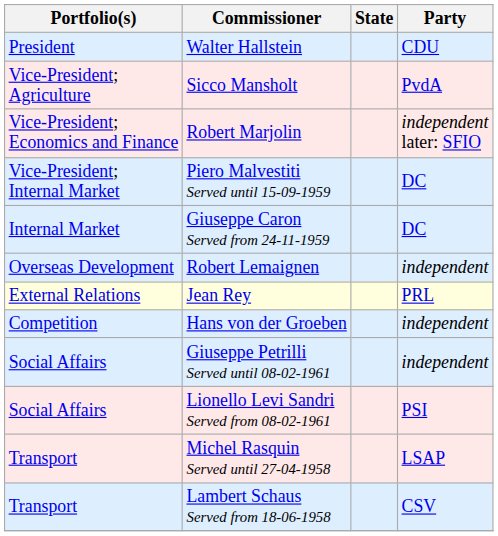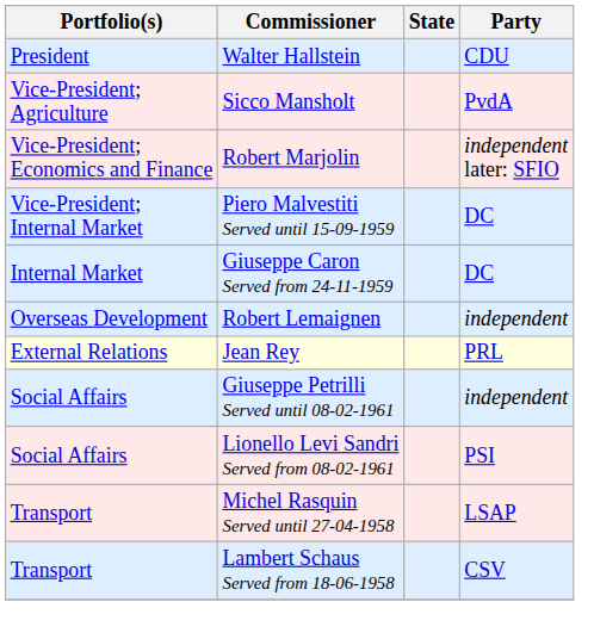- row: Competition | Hans von der Groeben | independent
